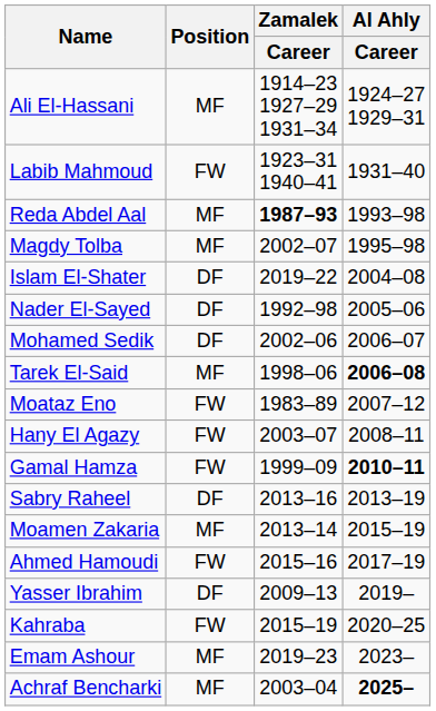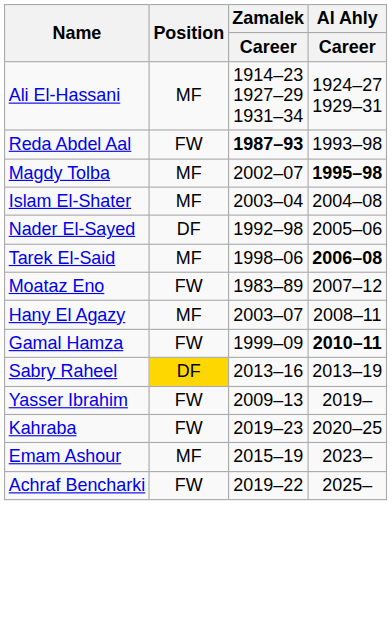- row: Labib Mahmoud | FW | 1923–31 1940–41 | 1931–40
Reda Abdel Aal | Position: MF -> FW
Magdy Tolba | Al Ahly / Career: normal -> bold
Islam El-Shater | Position: DF -> MF
Islam El-Shater | Zamalek / Career: 2019–22 -> 2003–04
- row: Mohamed Sedik | DF | 2002–06 | 2006–07
Hany El Agazy | Position: FW -> MF
Sabry Raheel | Position: no background -> gold background
- row: Moamen Zakaria | MF | 2013–14 | 2015–19
- row: Ahmed Hamoudi | FW | 2015–16 | 2017–19
Yasser Ibrahim | Position: DF -> FW
Kahraba | Zamalek / Career: 2015–19 -> 2019–23
Emam Ashour | Zamalek / Career: 2019–23 -> 2015–19
Achraf Bencharki | Position: MF -> FW
Achraf Bencharki | Zamalek / Career: 2003–04 -> 2019–22
Achraf Bencharki | Al Ahly / Career: bold -> normal
